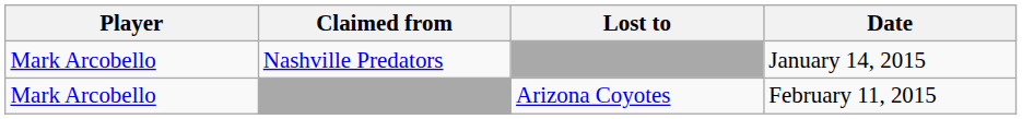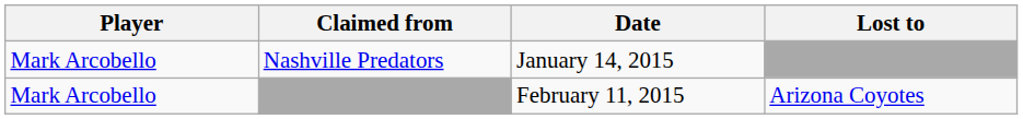columns swapped: Lost to <-> Date
